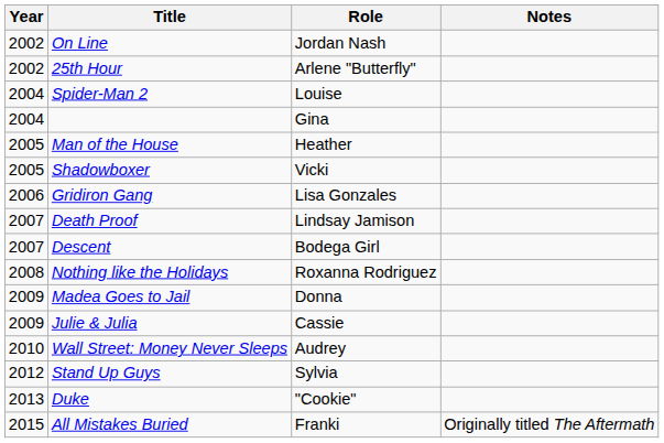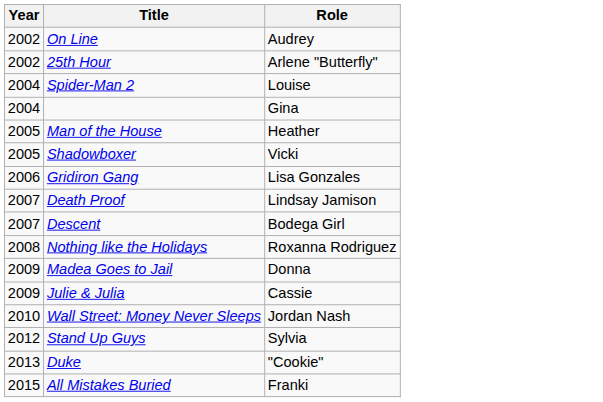- column: Notes | Originally titled The Aftermath
On Line | Role: Jordan Nash -> Audrey
Wall Street: Money Never Sleeps | Role: Audrey -> Jordan Nash
